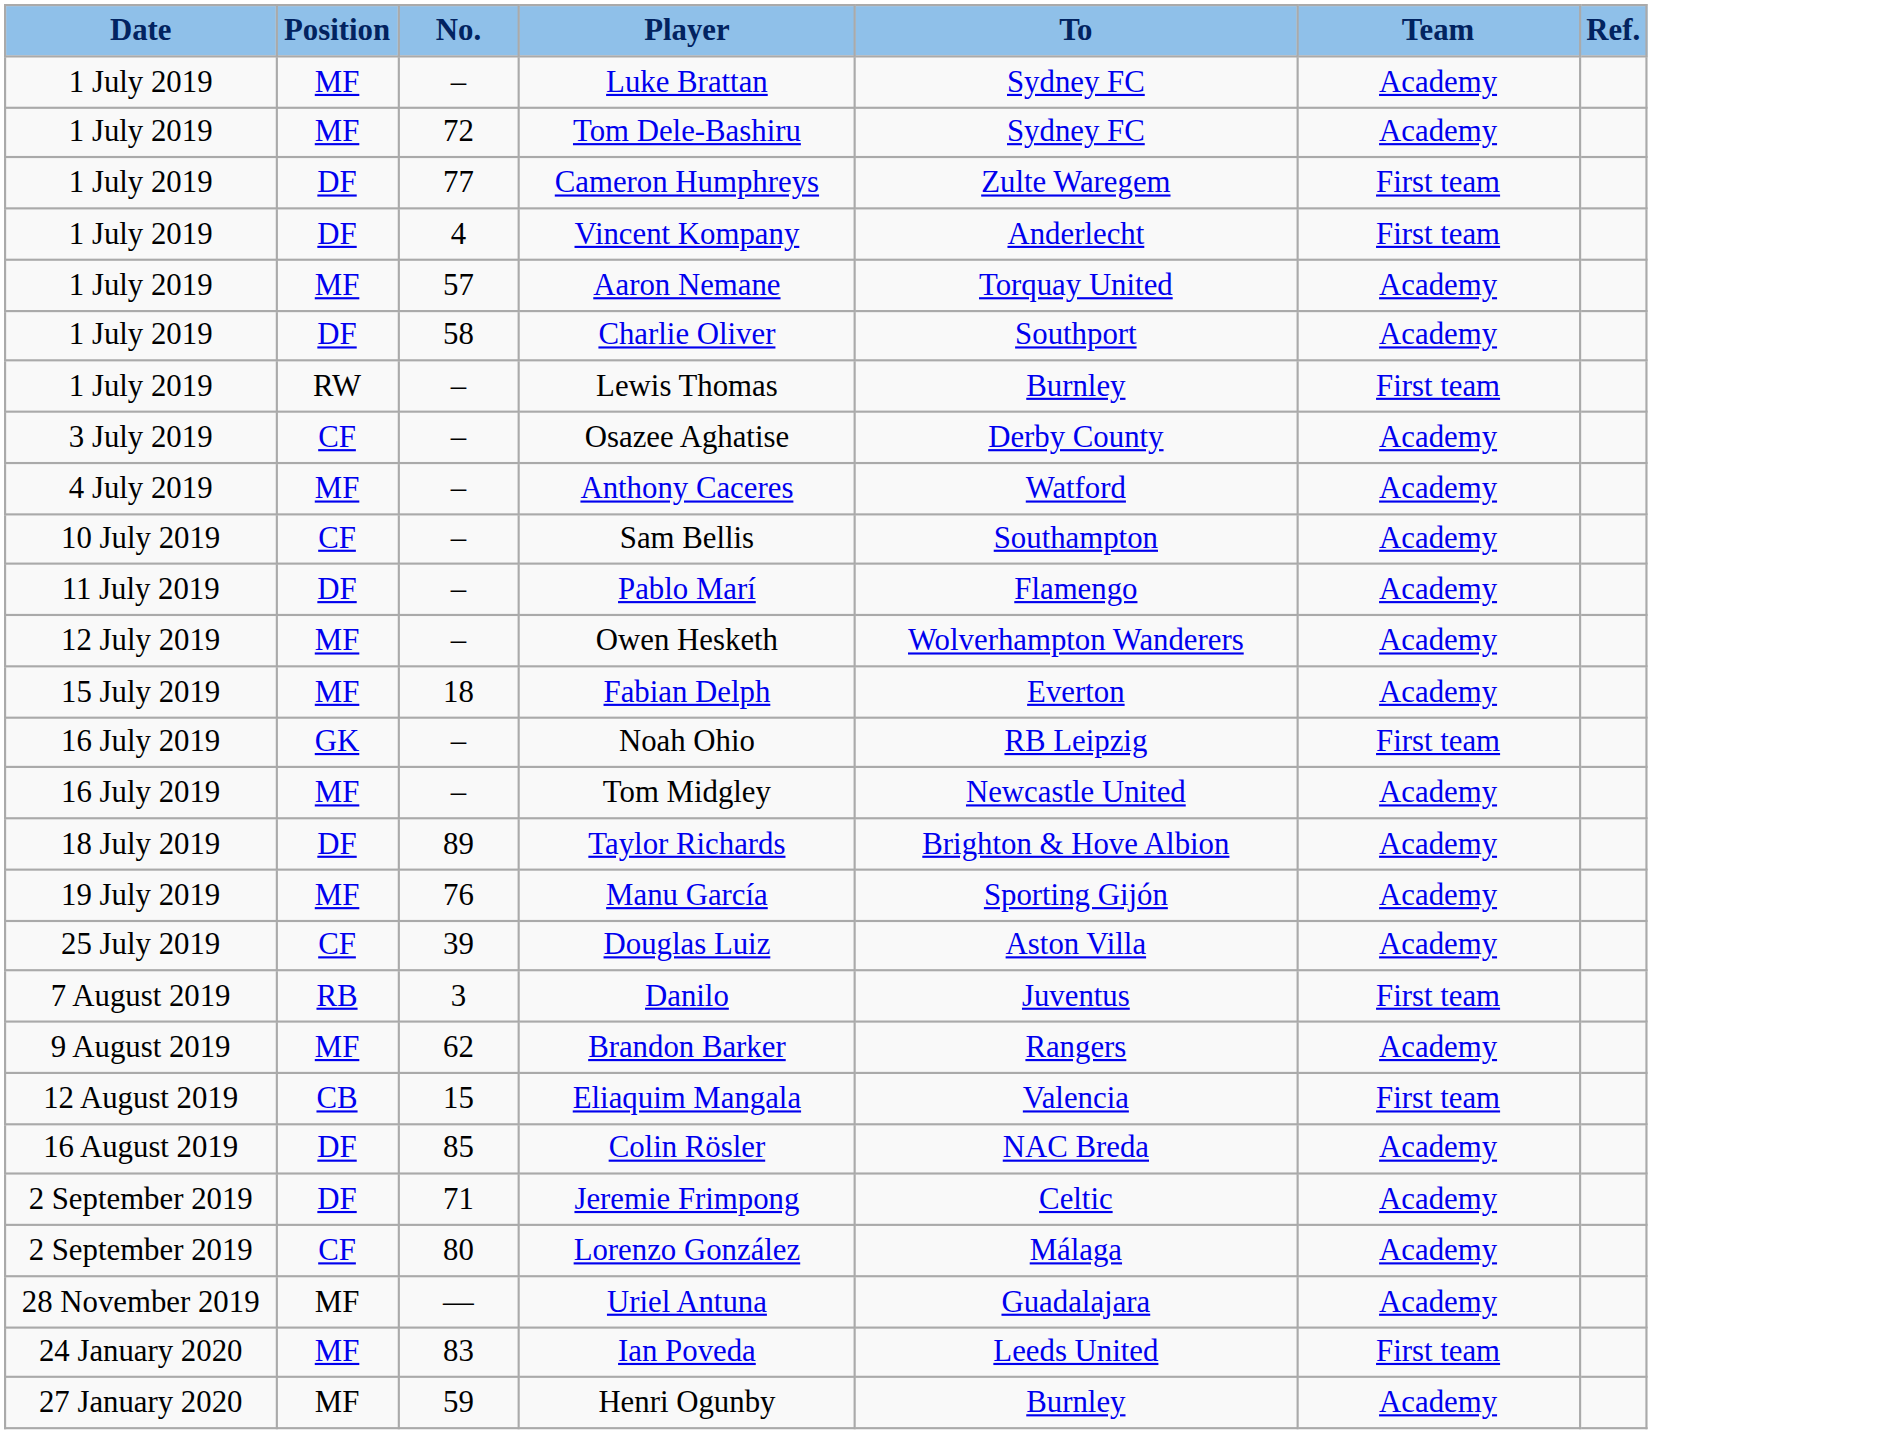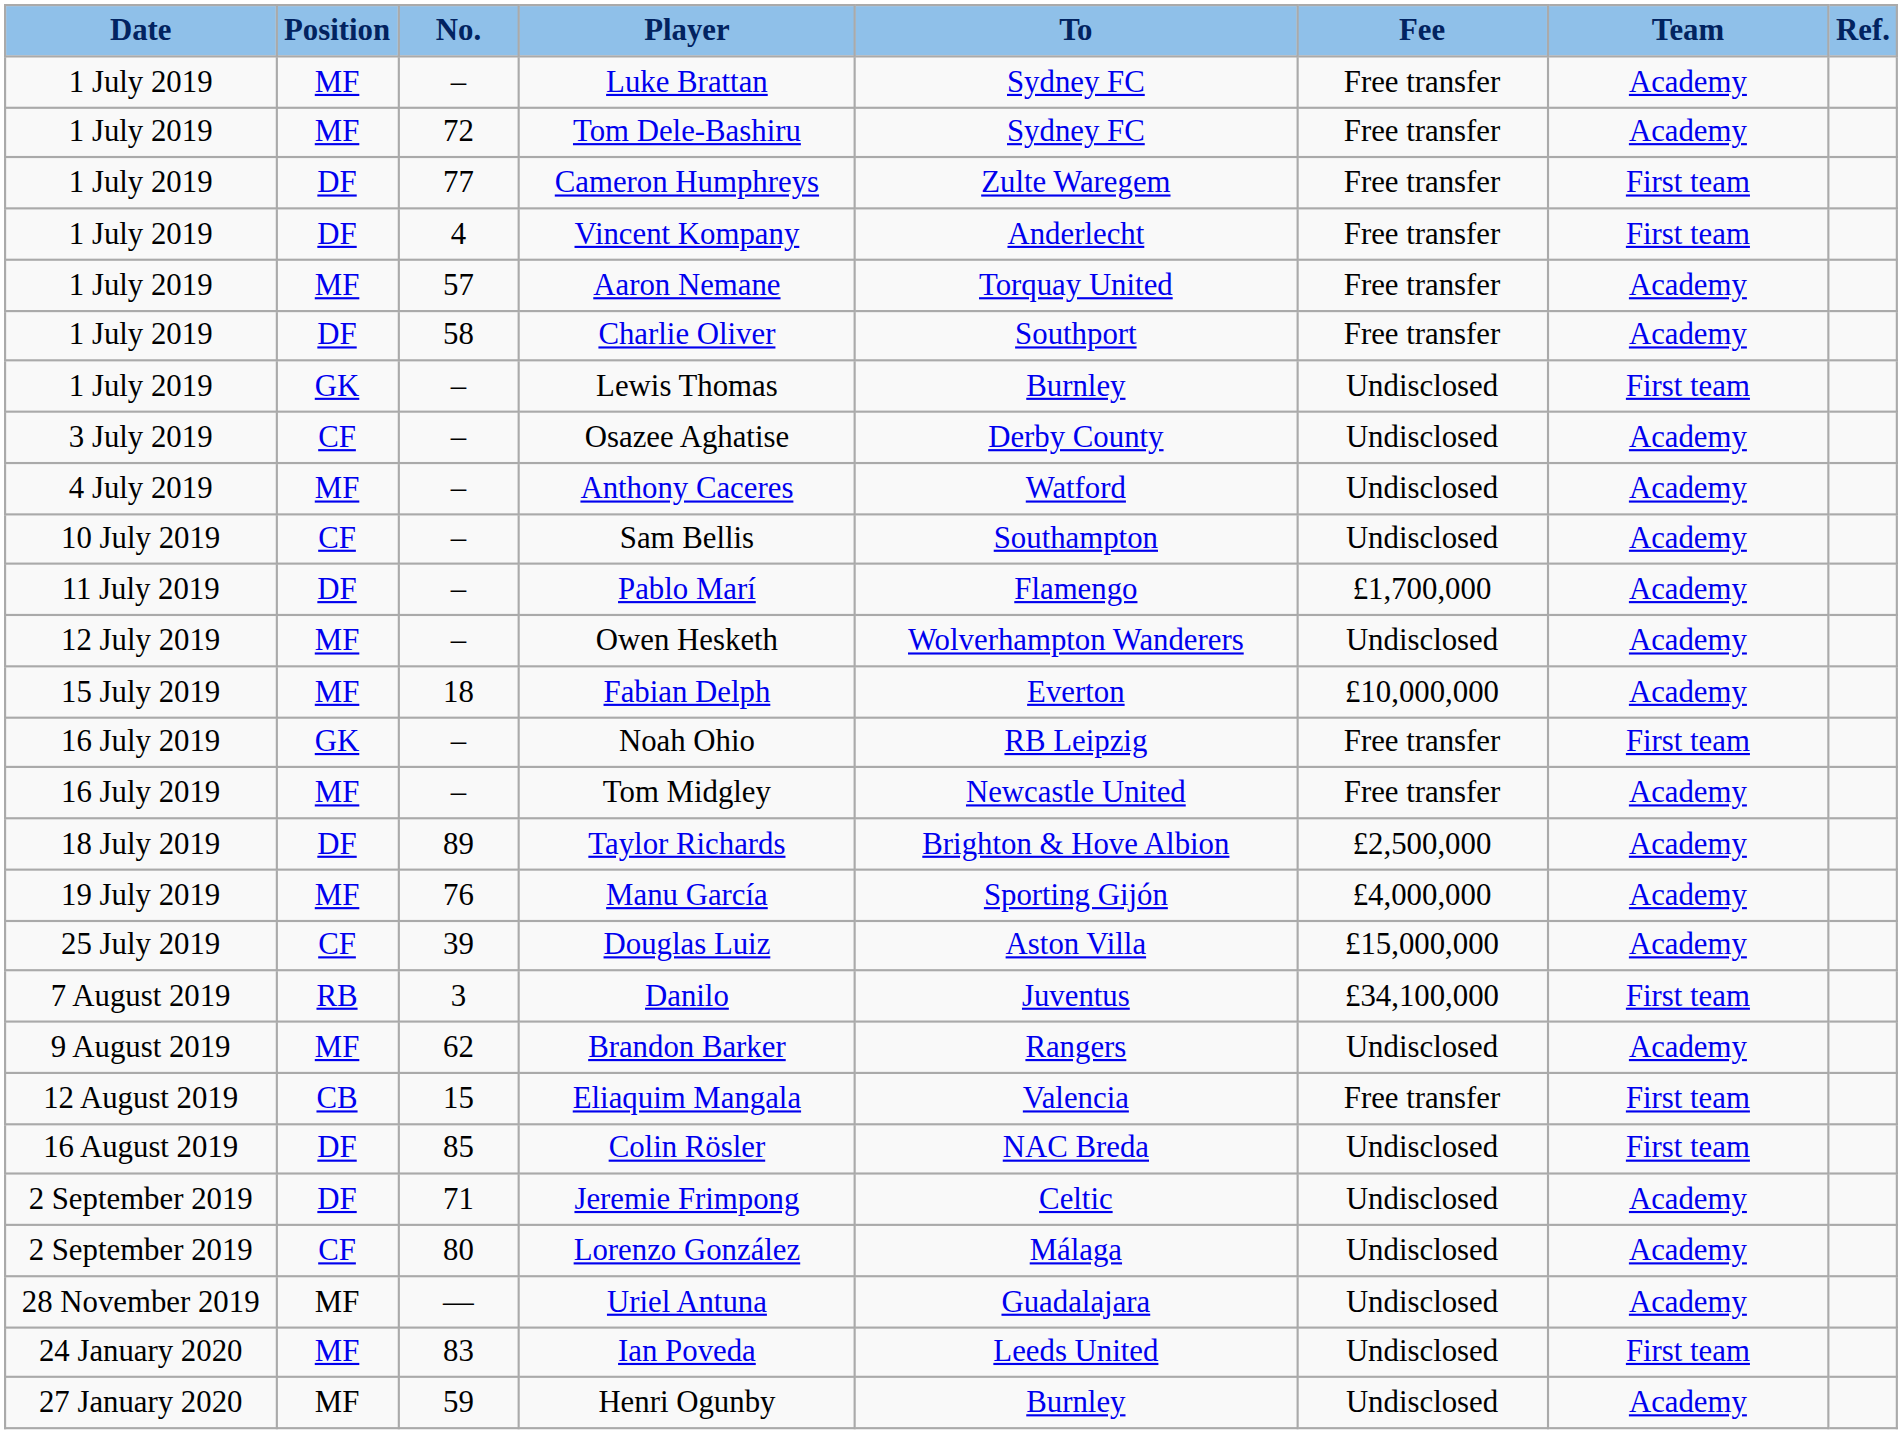+ column: Fee | Free transfer | Free transfer | Free transfer | Free transfer | Free transfer | Free transfer | Undisclosed | Undisclosed | Undisclosed | Undisclosed | £1,700,000 | Undisclosed | £10,000,000 | Free transfer | Free transfer | £2,500,000 | £4,000,000 | £15,000,000 | £34,100,000 | Undisclosed | Free transfer | Undisclosed | Undisclosed | Undisclosed | Undisclosed | Undisclosed | Undisclosed
Lewis Thomas | Position: RW -> GK
Colin Rösler | Team: Academy -> First team
